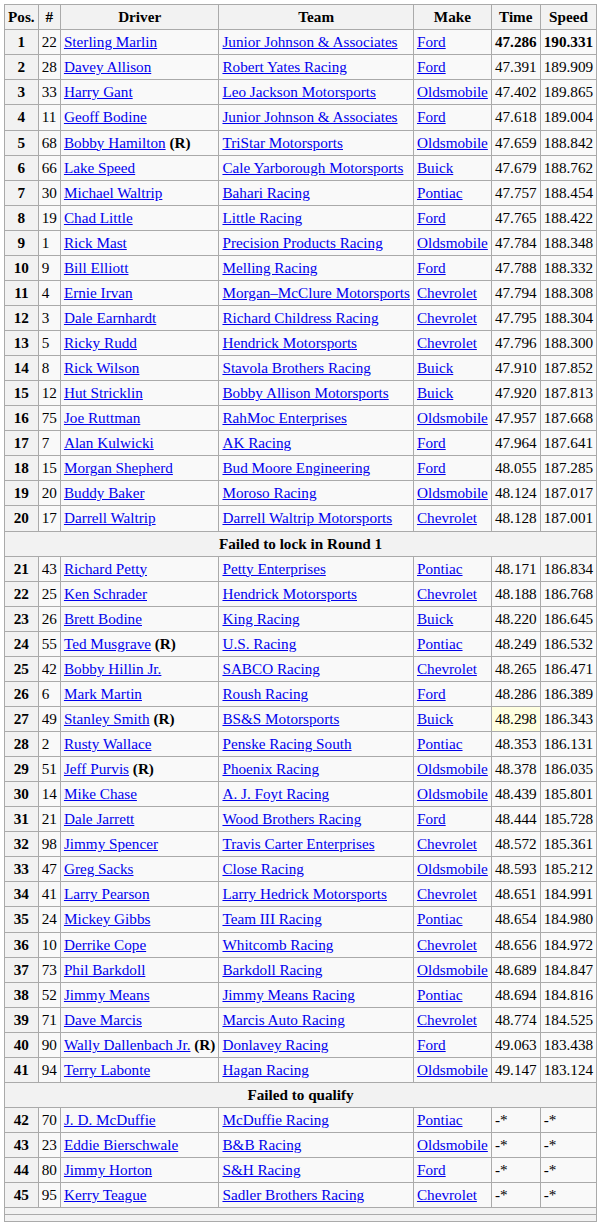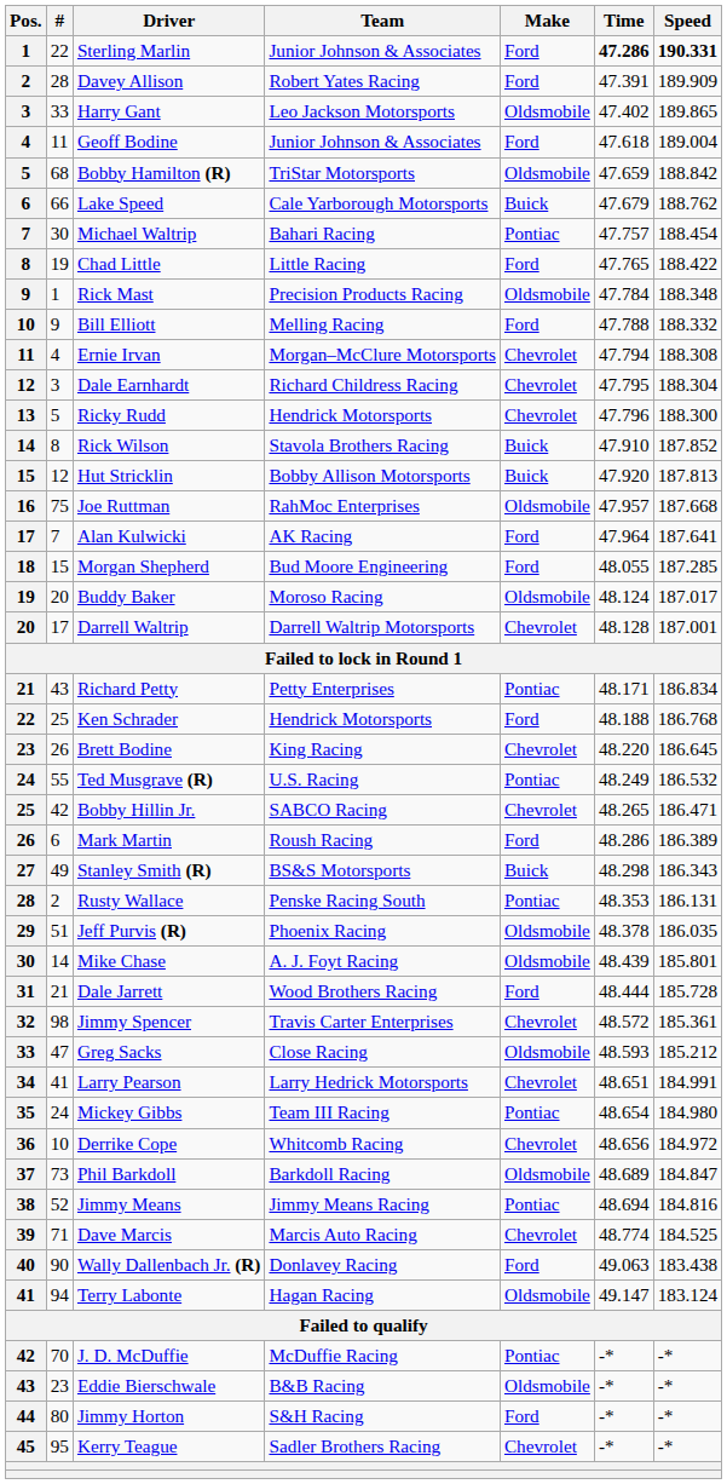Ken Schrader | Make: Chevrolet -> Ford
Brett Bodine | Make: Buick -> Chevrolet
Stanley Smith (R) | Time: lightyellow background -> no background
